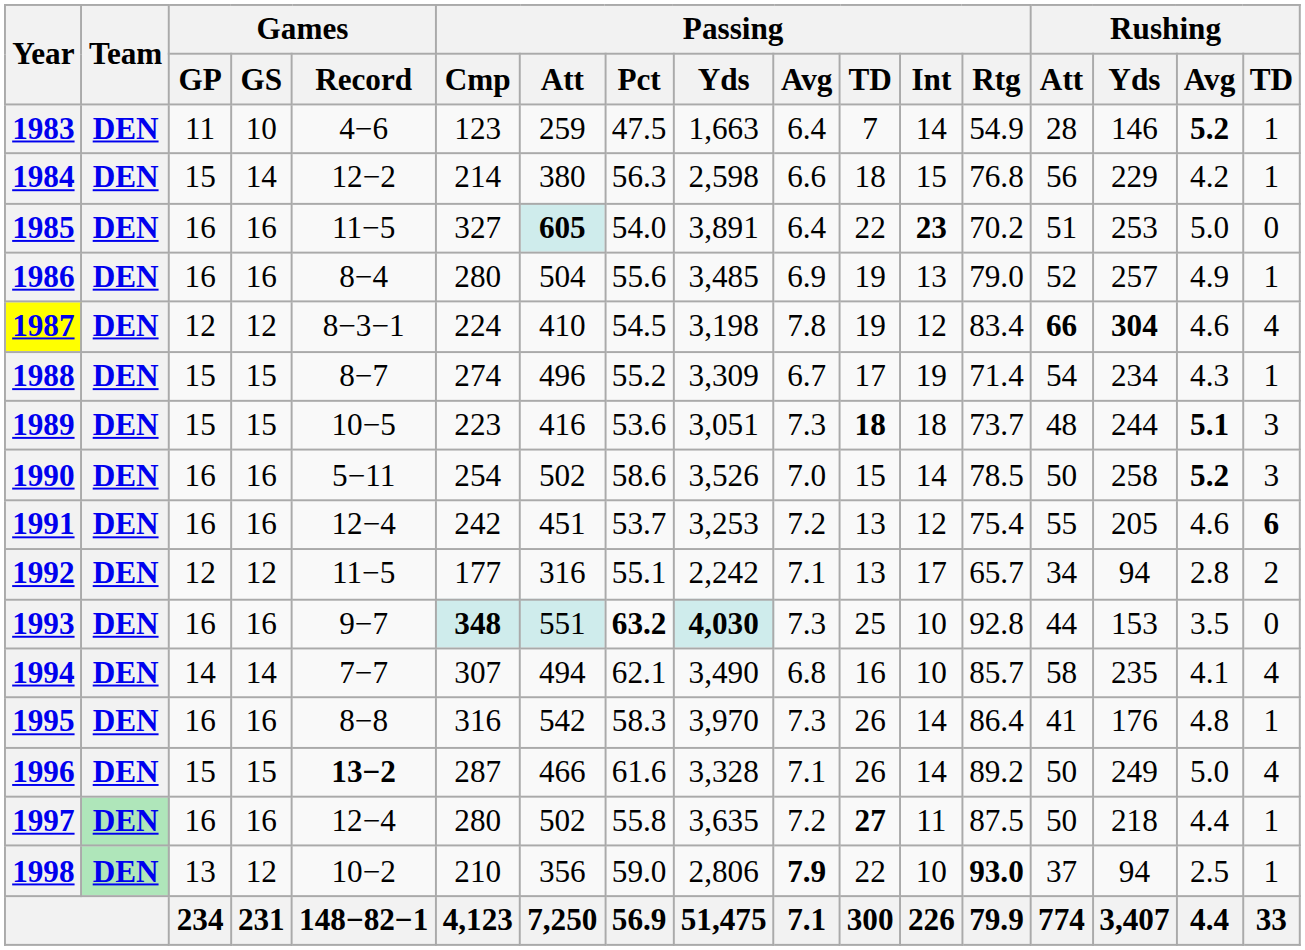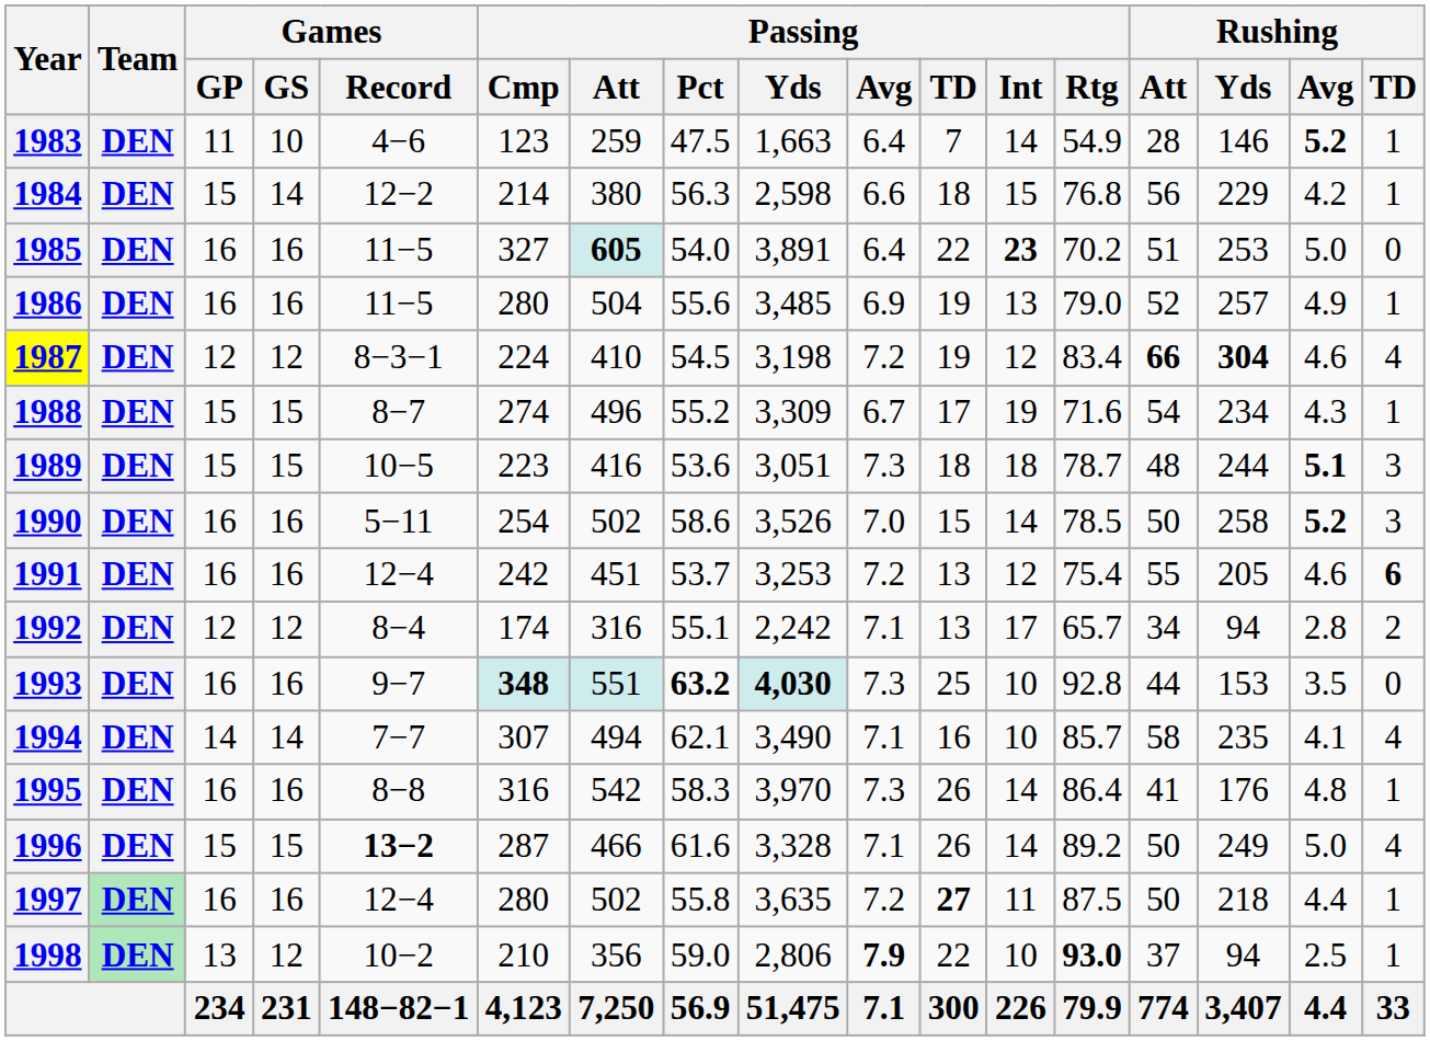1986 | Games / Record: 8−4 -> 11−5
1987 | Passing / Avg: 7.8 -> 7.2
1988 | Passing / Rtg: 71.4 -> 71.6
1989 | Passing / TD: bold -> normal
1989 | Passing / Rtg: 73.7 -> 78.7
1992 | Games / Record: 11−5 -> 8−4
1992 | Passing / Cmp: 177 -> 174
1994 | Passing / Avg: 6.8 -> 7.1
